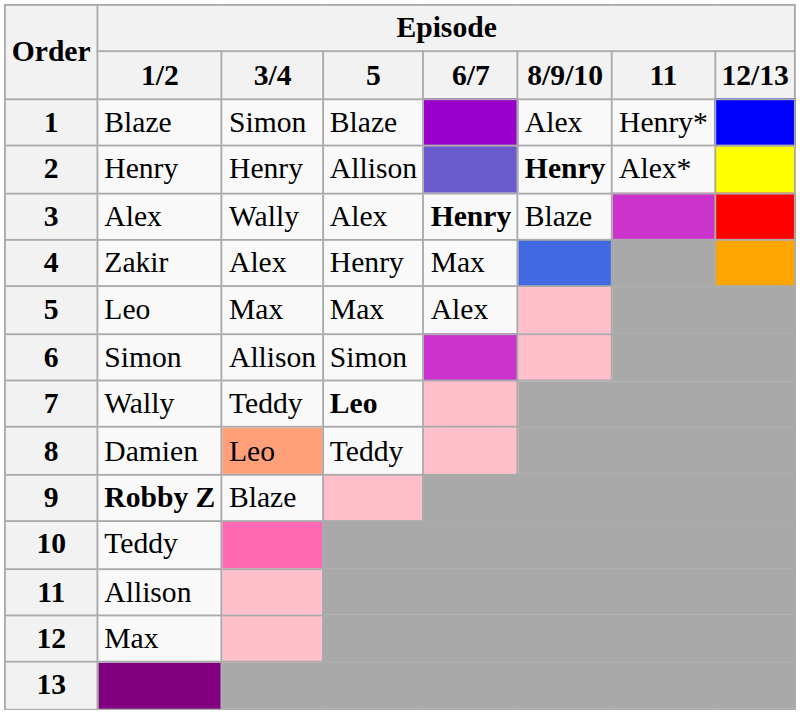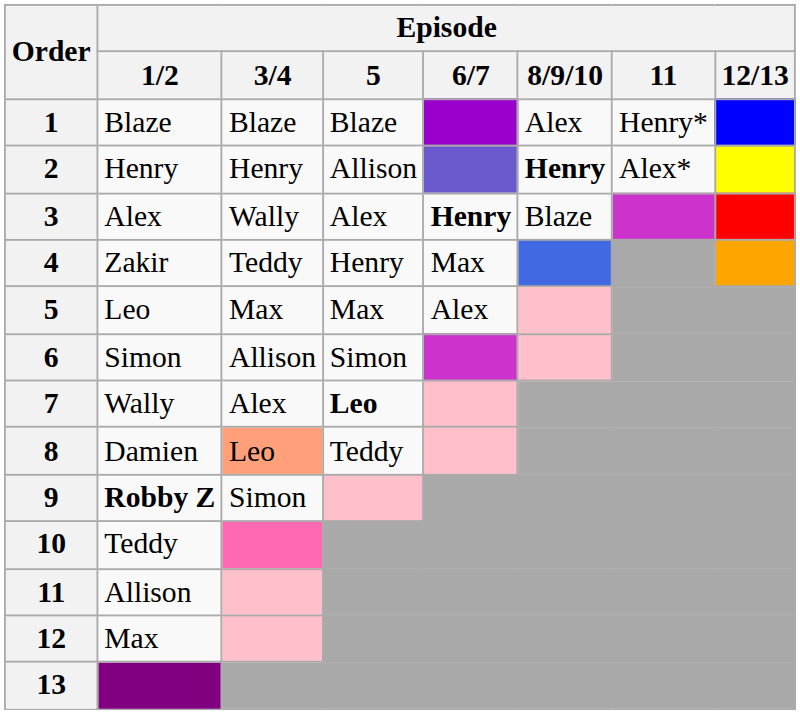1 | Episode / 3/4: Simon -> Blaze
4 | Episode / 3/4: Alex -> Teddy
7 | Episode / 3/4: Teddy -> Alex
9 | Episode / 3/4: Blaze -> Simon
